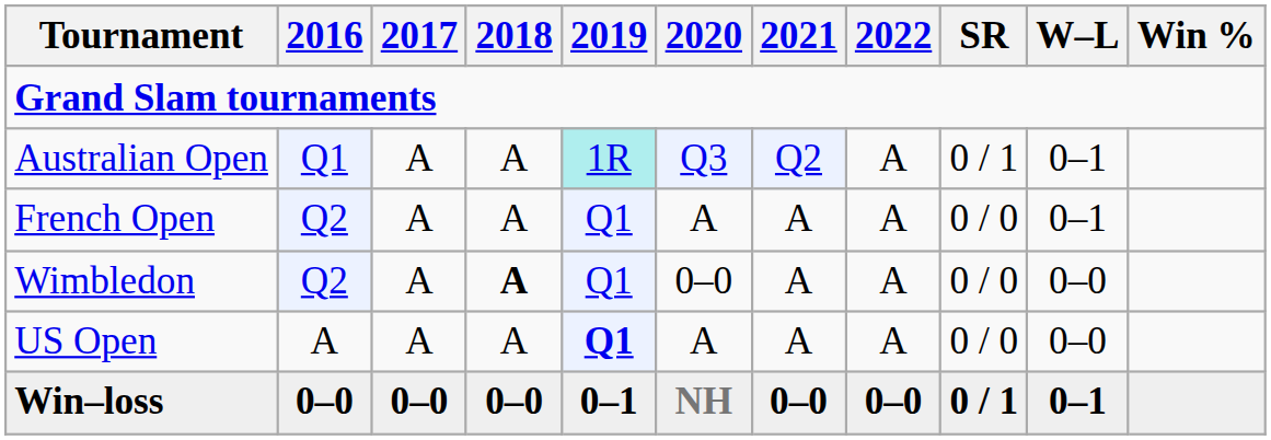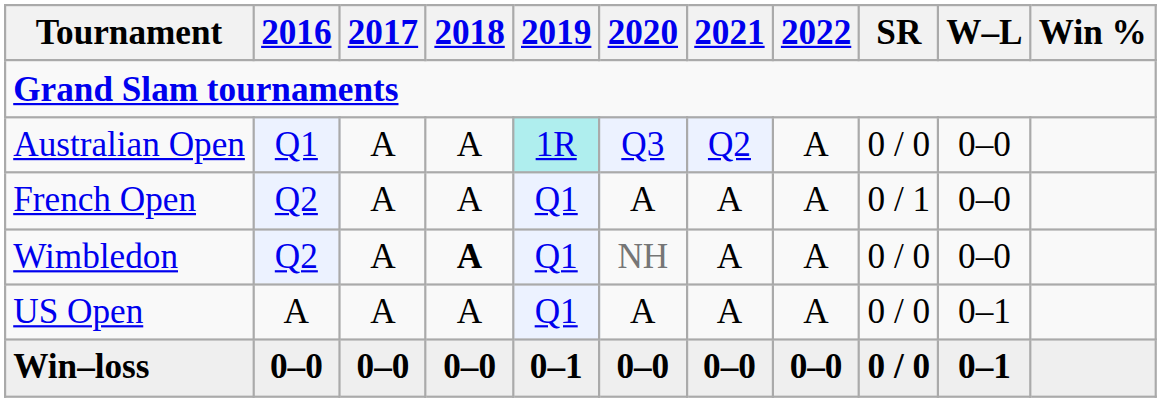Australian Open | SR: 0 / 1 -> 0 / 0
Australian Open | W–L: 0–1 -> 0–0
French Open | SR: 0 / 0 -> 0 / 1
French Open | W–L: 0–1 -> 0–0
Wimbledon | 2020: 0–0 -> NH
US Open | 2019: bold -> normal
US Open | W–L: 0–0 -> 0–1
Win–loss | 2020: NH -> 0–0
Win–loss | SR: 0 / 1 -> 0 / 0
